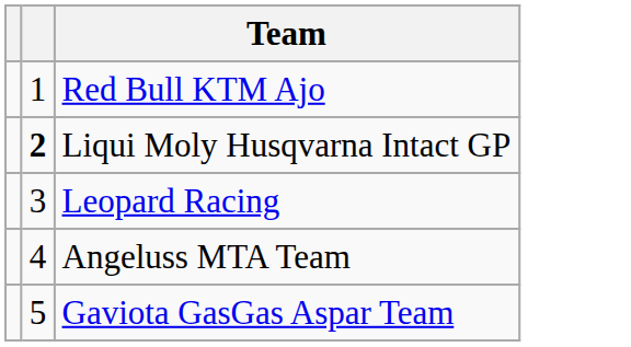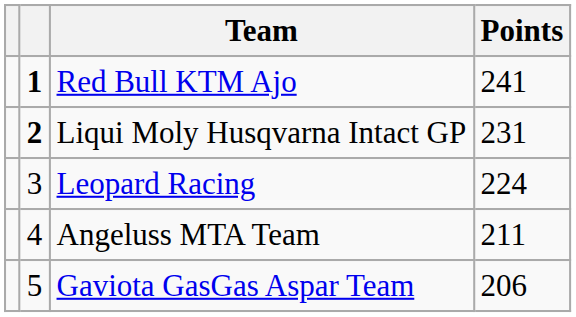+ column: Points | 241 | 231 | 224 | 211 | 206
Red Bull KTM Ajo | column 2: normal -> bold
